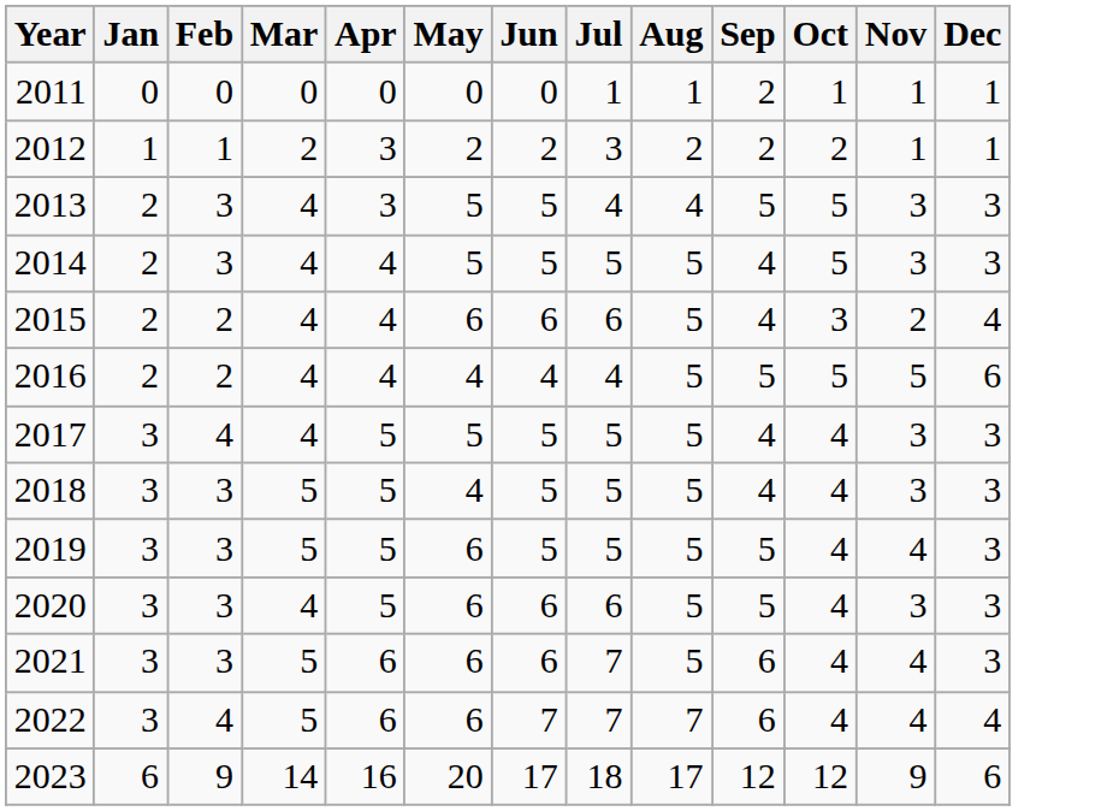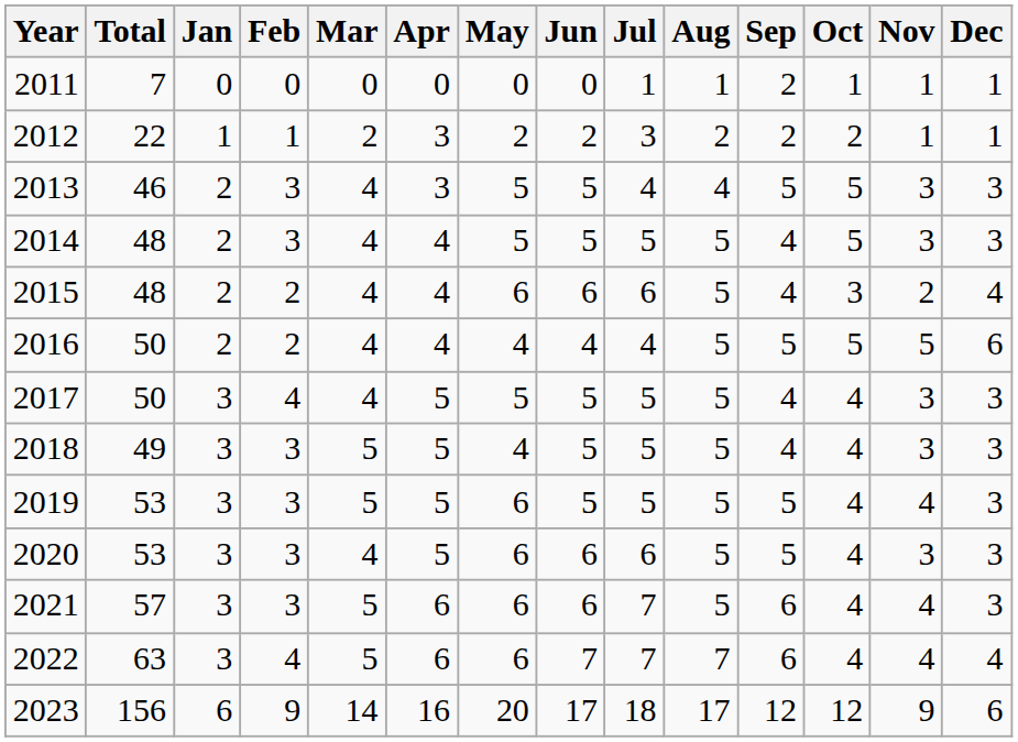+ column: Total | 7 | 22 | 46 | 48 | 48 | 50 | 50 | 49 | 53 | 53 | 57 | 63 | 156
